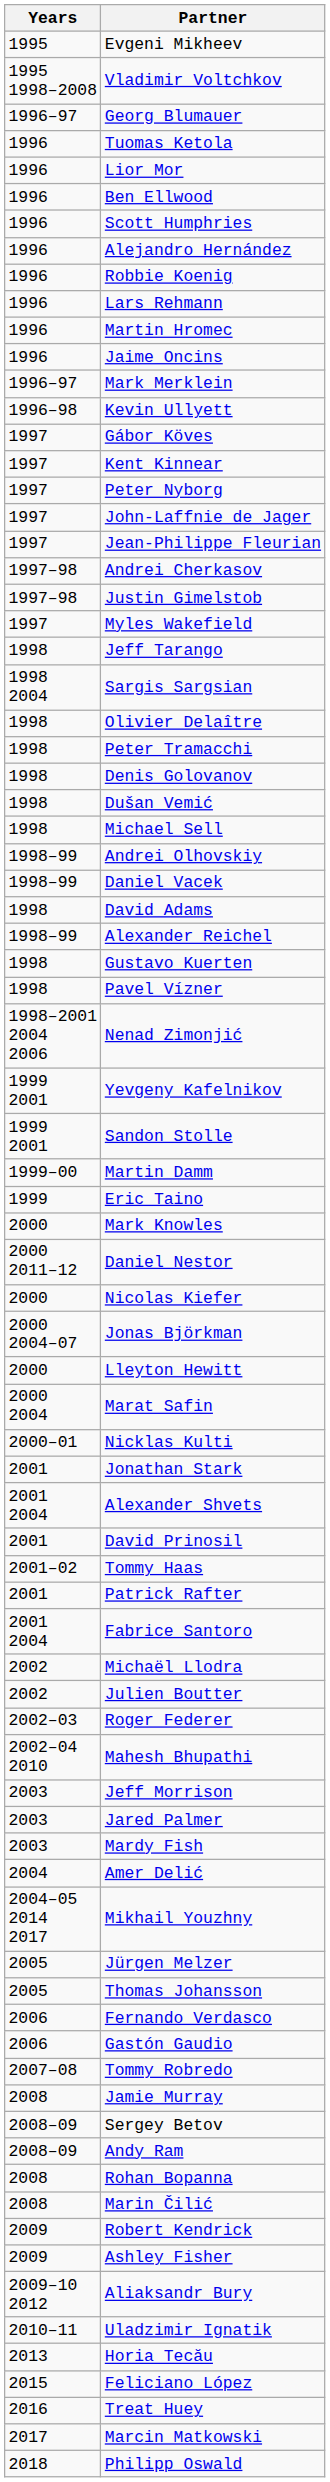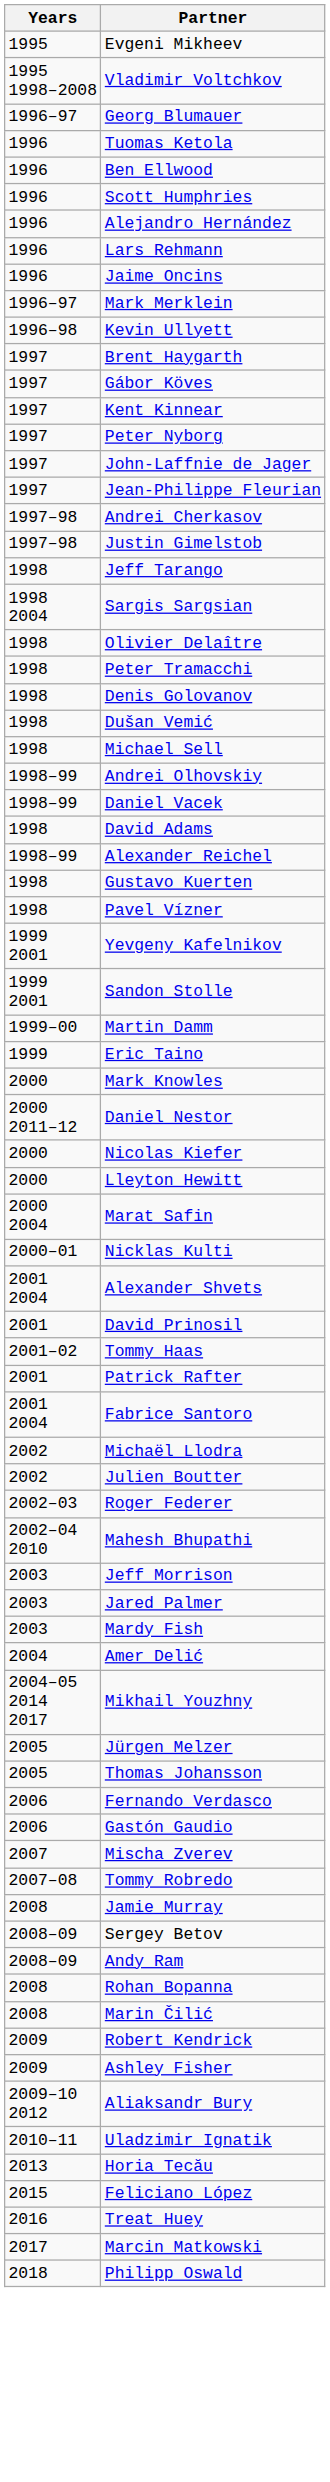- row: 1996 | Lior Mor
- row: 1996 | Robbie Koenig
- row: 1996 | Martin Hromec
+ row: 1997 | Brent Haygarth
- row: 1997 | Myles Wakefield
- row: 1998–2001 2004 2006 | Nenad Zimonjić
- row: 2000 2004–07 | Jonas Björkman
- row: 2001 | Jonathan Stark
+ row: 2007 | Mischa Zverev
